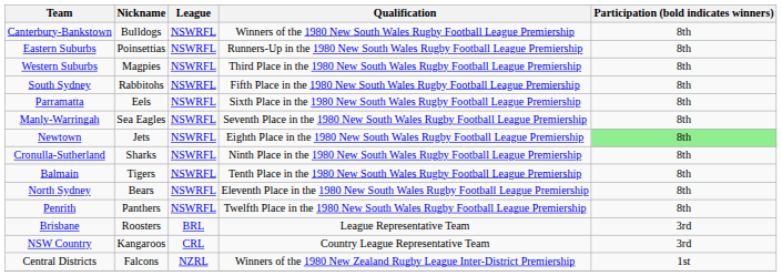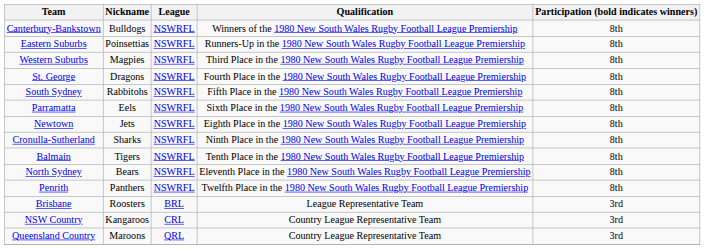+ row: St. George | Dragons | NSWRFL | Fourth Place in the 1980 New South Wales Rugby Football League Premiership | 8th
- row: Manly-Warringah | Sea Eagles | NSWRFL | Seventh Place in the 1980 New South Wales Rugby Football League Premiership | 8th
Newtown | Participation (bold indicates winners): lightgreen background -> no background
+ row: Queensland Country | Maroons | QRL | Country League Representative Team | 3rd
- row: Central Districts | Falcons | NZRL | Winners of the 1980 New Zealand Rugby League Inter-District Premiership | 1st
